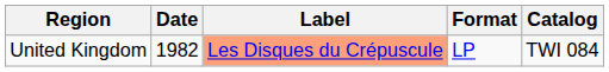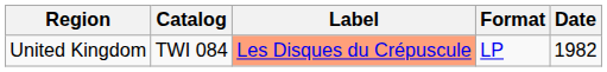columns swapped: Date <-> Catalog
